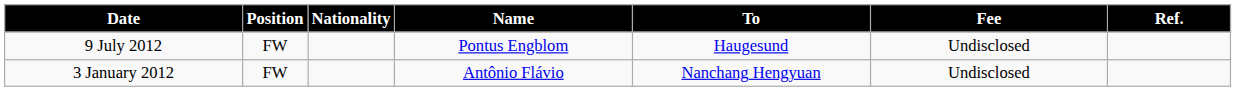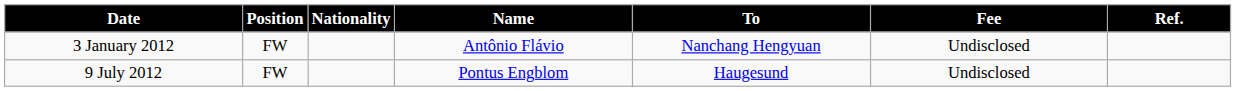rows swapped: 3 January 2012 <-> 9 July 2012
